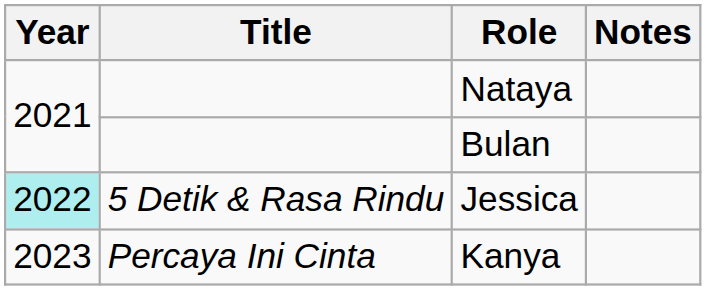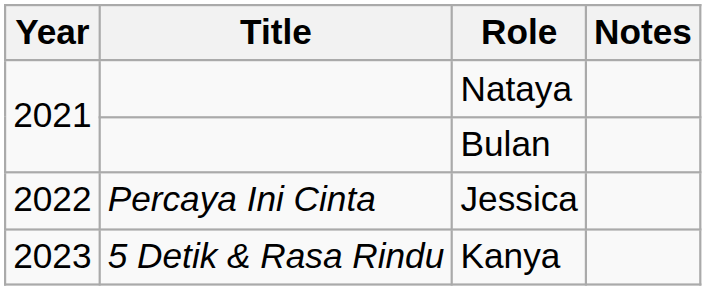Jessica | Year: paleturquoise background -> no background
Jessica | Title: 5 Detik & Rasa Rindu -> Percaya Ini Cinta
Kanya | Title: Percaya Ini Cinta -> 5 Detik & Rasa Rindu
